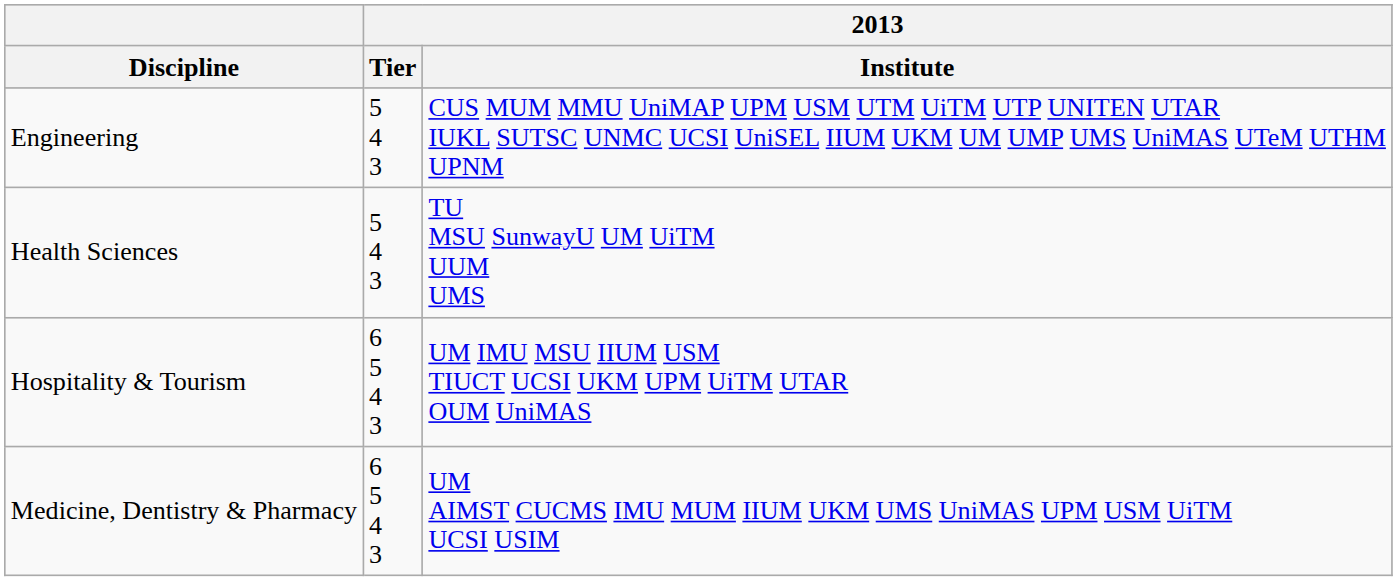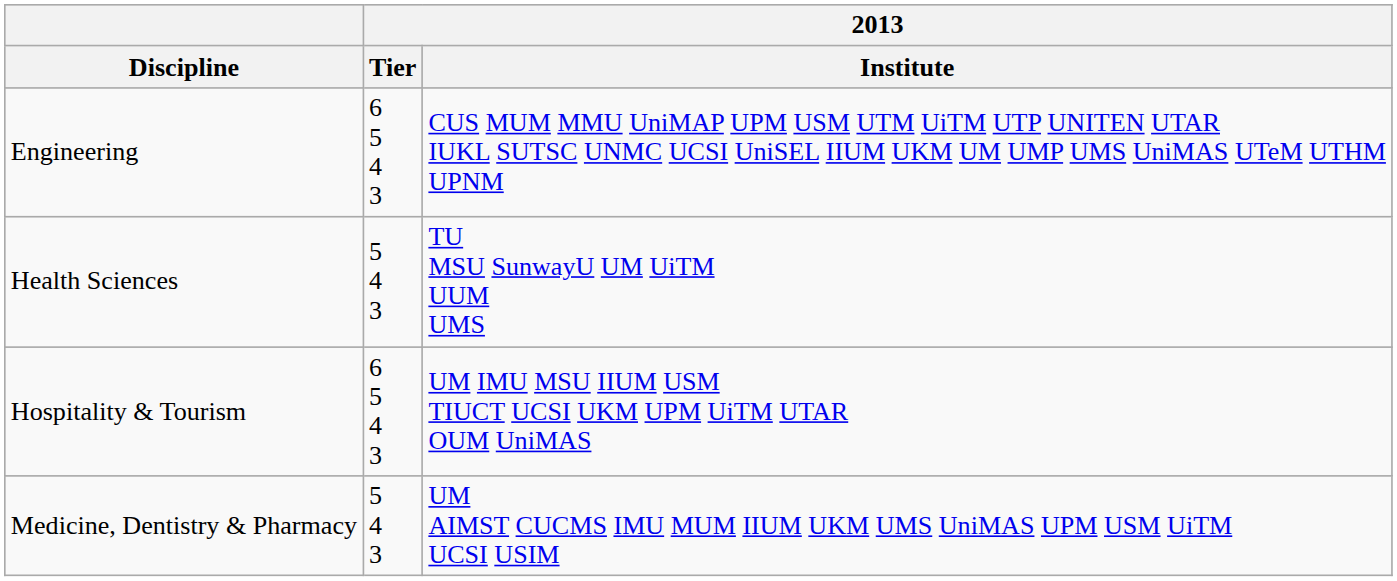Engineering | 2013 / Tier: 5 4 3 -> 6 5 4 3
Medicine, Dentistry & Pharmacy | 2013 / Tier: 6 5 4 3 -> 5 4 3
